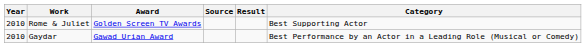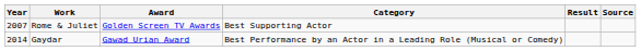columns swapped: Category <-> Source
Rome & Juliet | Year: 2010 -> 2007
Gaydar | Year: 2010 -> 2014
